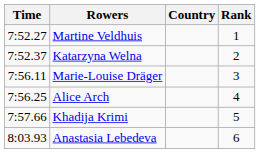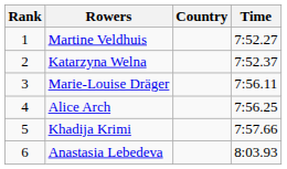columns swapped: Rank <-> Time
